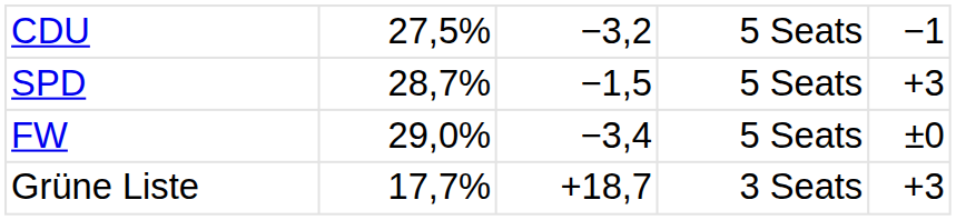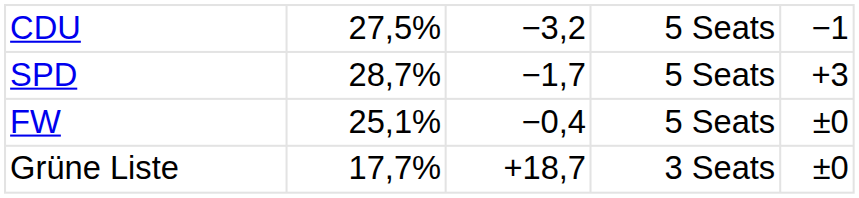SPD | column 3: −1,5 -> −1,7
FW | column 2: 29,0% -> 25,1%
FW | column 3: −3,4 -> −0,4
Grüne Liste | column 5: +3 -> ±0
